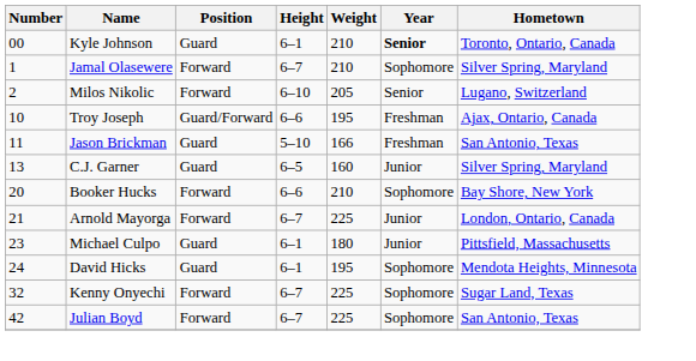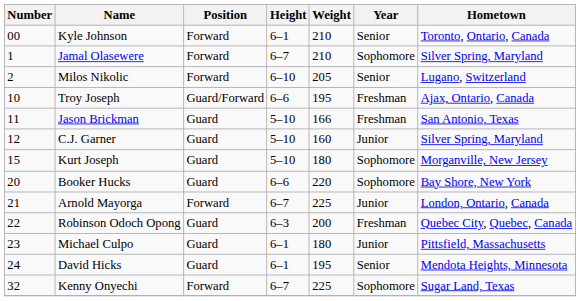Kyle Johnson | Position: Guard -> Forward
Kyle Johnson | Year: bold -> normal
C.J. Garner | Number: 13 -> 12
C.J. Garner | Height: 6–5 -> 5–10
+ row: 15 | Kurt Joseph | Guard | 5–10 | 180 | Sophomore | Morganville, New Jersey
Booker Hucks | Position: Forward -> Guard
Booker Hucks | Weight: 210 -> 220
+ row: 22 | Robinson Odoch Opong | Guard | 6–3 | 200 | Freshman | Quebec City, Quebec, Canada
David Hicks | Year: Sophomore -> Senior
- row: 42 | Julian Boyd | Forward | 6–7 | 225 | Sophomore | San Antonio, Texas
